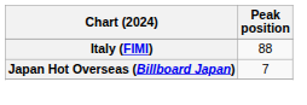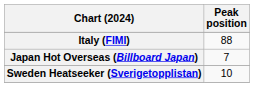+ row: Sweden Heatseeker (Sverigetopplistan) | 10
